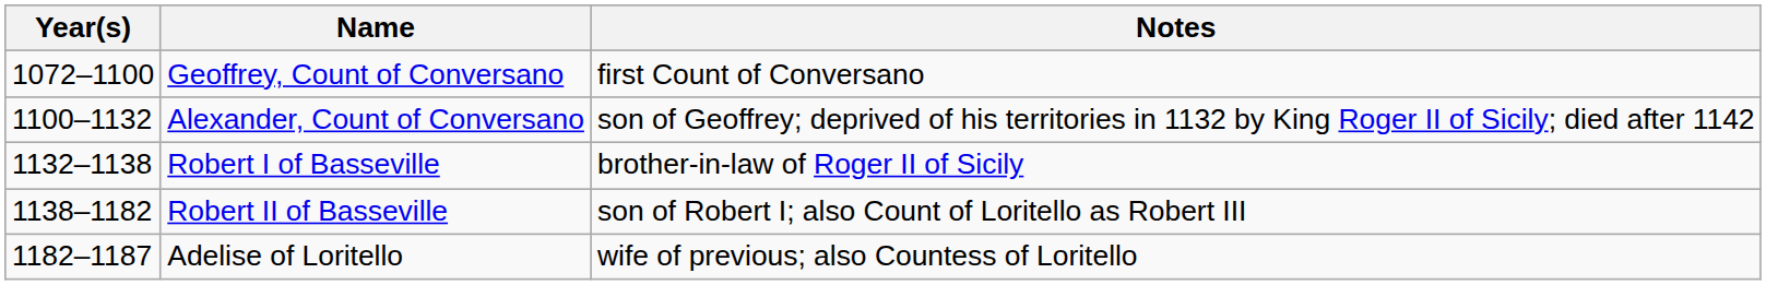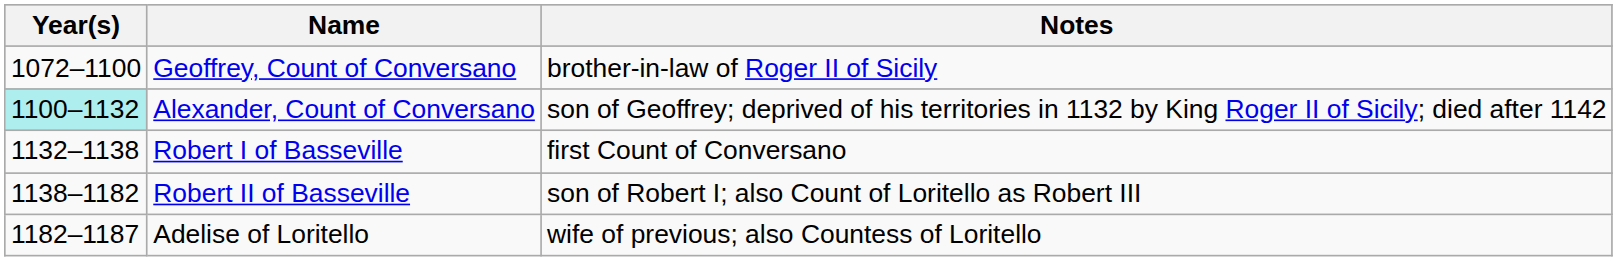Geoffrey, Count of Conversano | Notes: first Count of Conversano -> brother-in-law of Roger II of Sicily
Alexander, Count of Conversano | Year(s): no background -> paleturquoise background
Robert I of Basseville | Notes: brother-in-law of Roger II of Sicily -> first Count of Conversano
